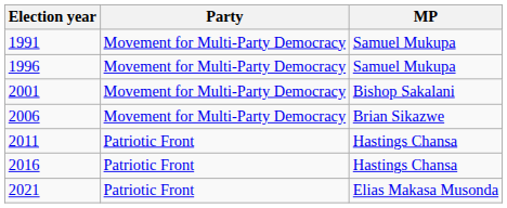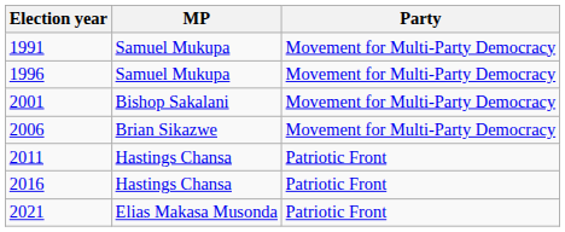columns swapped: MP <-> Party
